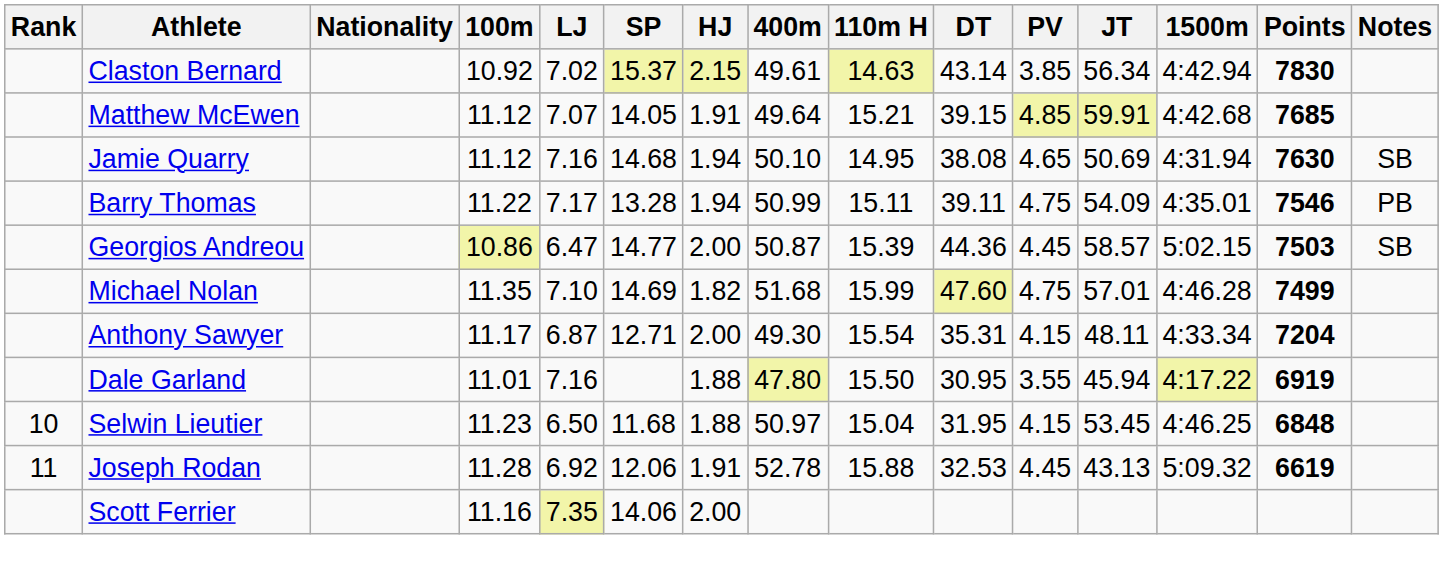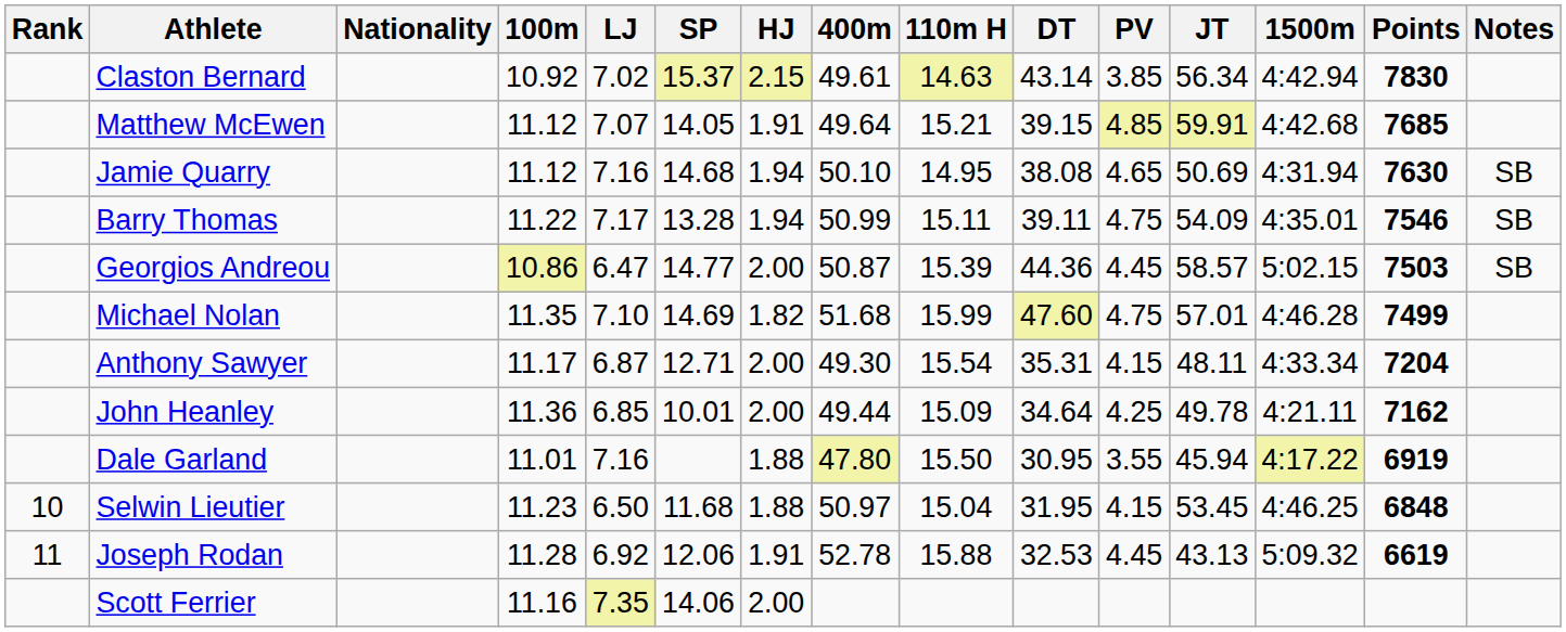Barry Thomas | Notes: PB -> SB
+ row: John Heanley | 11.36 | 6.85 | 10.01 | 2.00 | 49.44 | 15.09 | 34.64 | 4.25 | 49.78 | 4:21.11 | 7162
